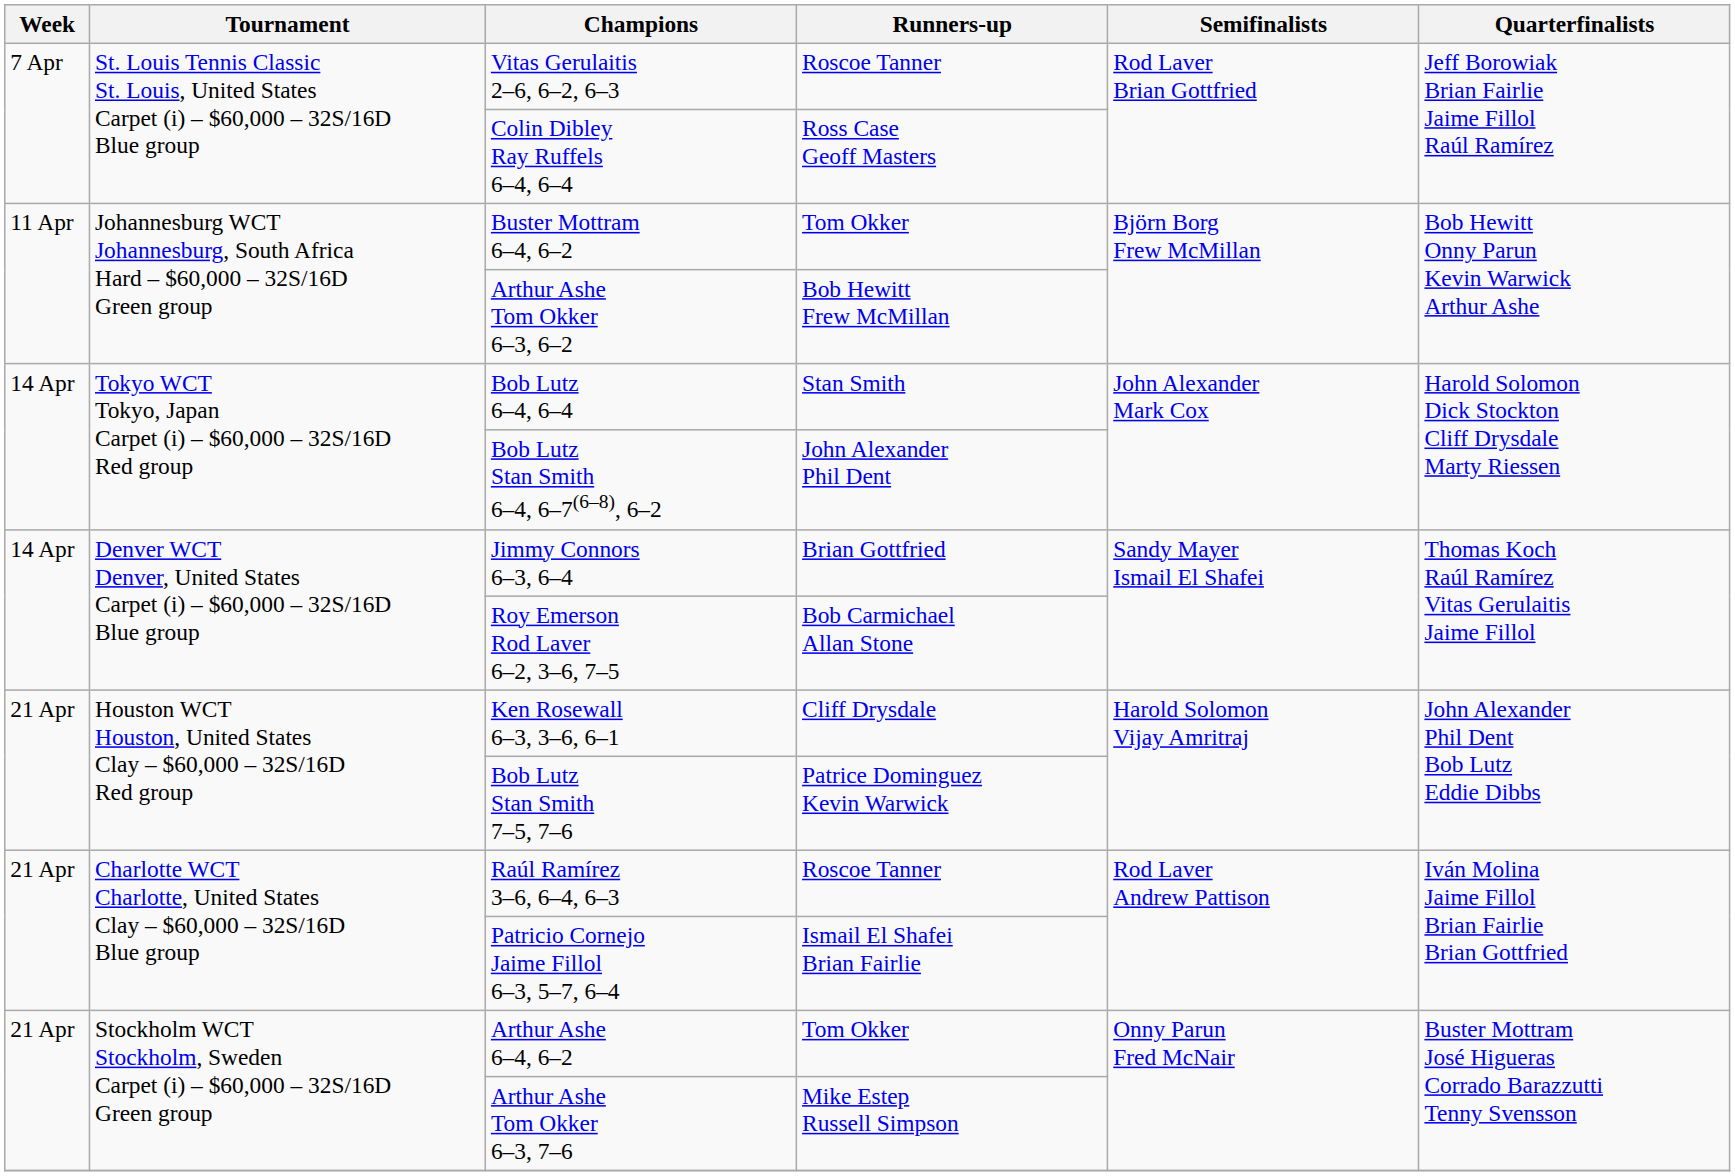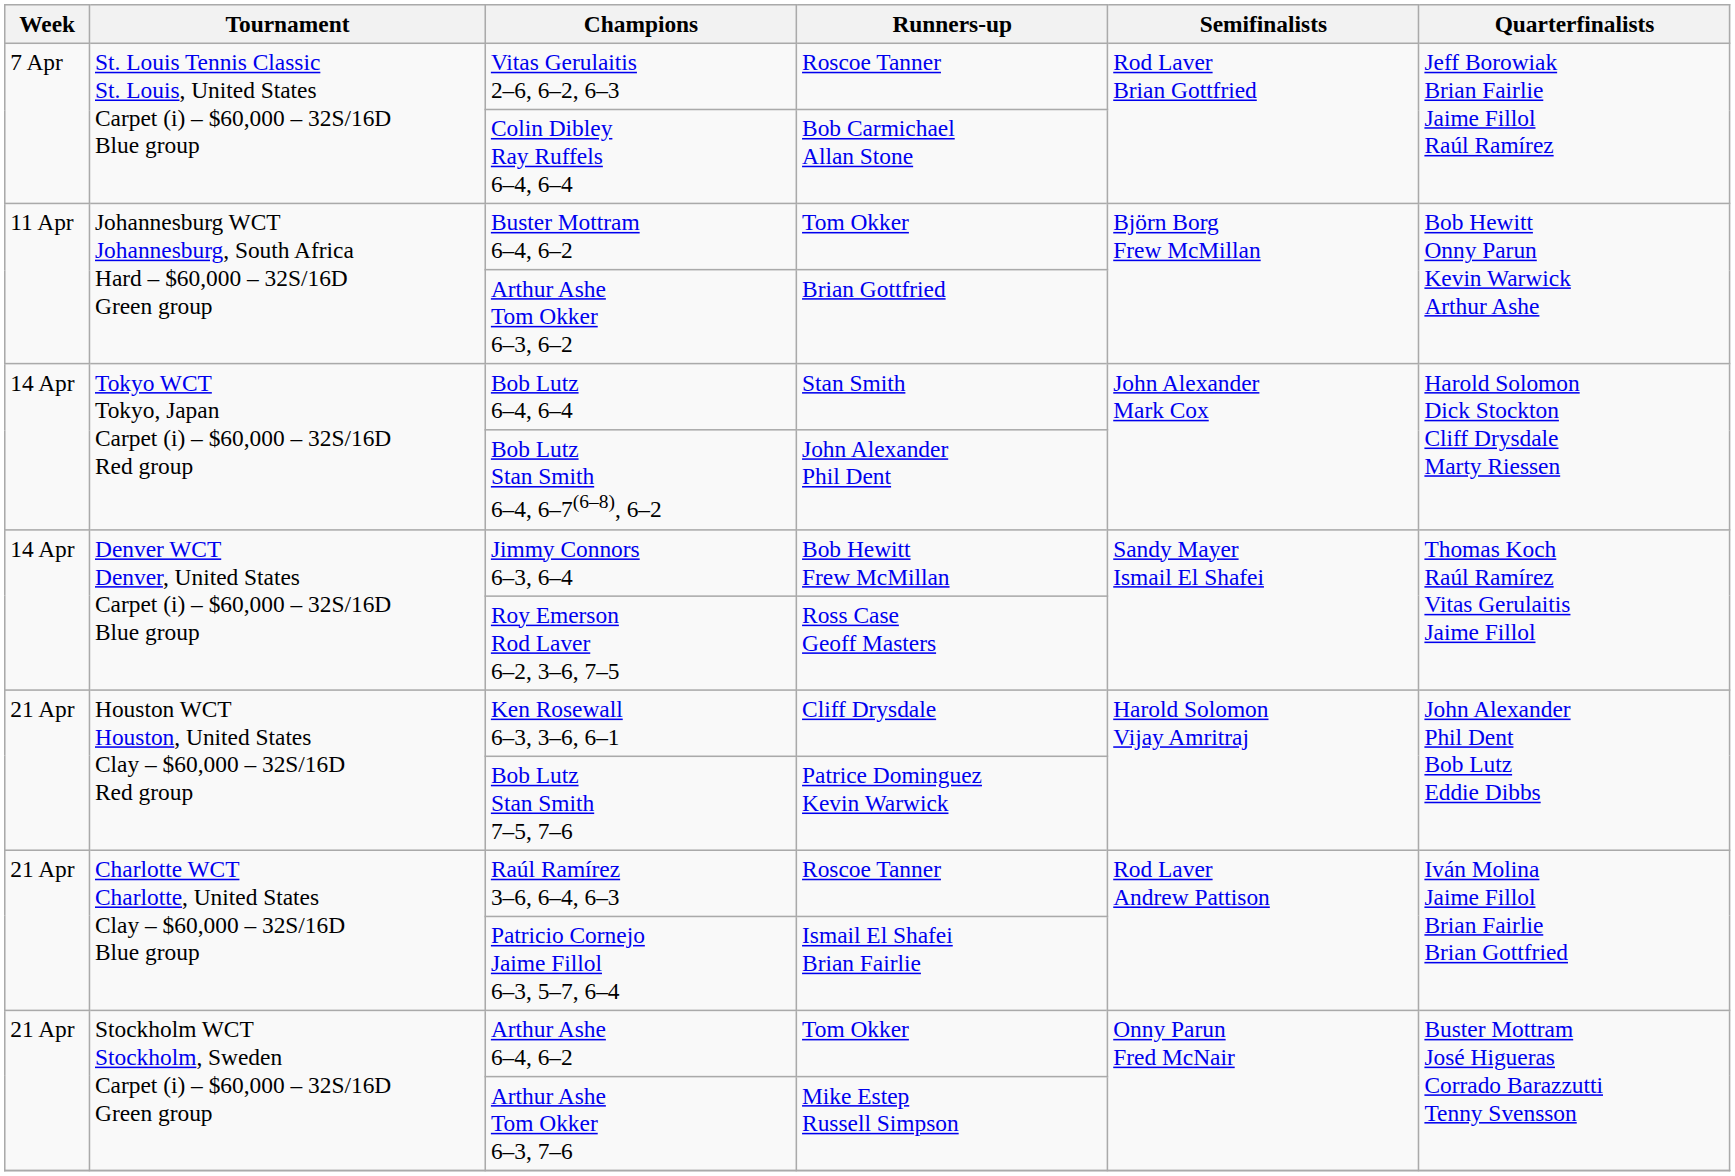Colin Dibley Ray Ruffels 6–4, 6–4 | Runners-up: Ross Case Geoff Masters -> Bob Carmichael Allan Stone
Arthur Ashe Tom Okker 6–3, 6–2 | Runners-up: Bob Hewitt Frew McMillan -> Brian Gottfried
Jimmy Connors 6–3, 6–4 | Runners-up: Brian Gottfried -> Bob Hewitt Frew McMillan
Roy Emerson Rod Laver 6–2, 3–6, 7–5 | Runners-up: Bob Carmichael Allan Stone -> Ross Case Geoff Masters
